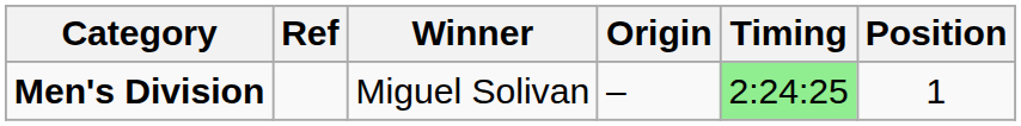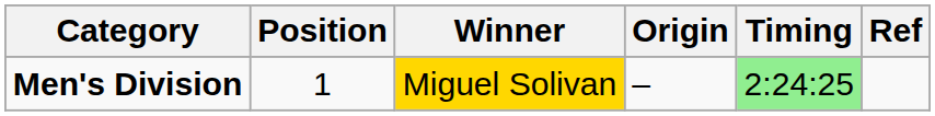columns swapped: Position <-> Ref
Men's Division | Winner: no background -> gold background
